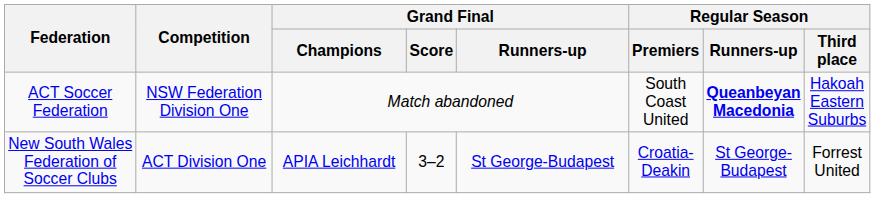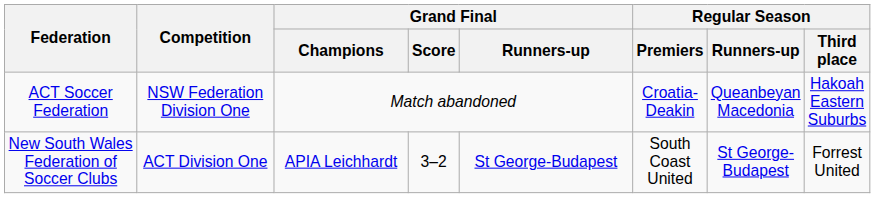ACT Soccer Federation | Regular Season / Premiers: South Coast United -> Croatia-Deakin
ACT Soccer Federation | Regular Season / Runners-up: bold -> normal
New South Wales Federation of Soccer Clubs | Regular Season / Premiers: Croatia-Deakin -> South Coast United
